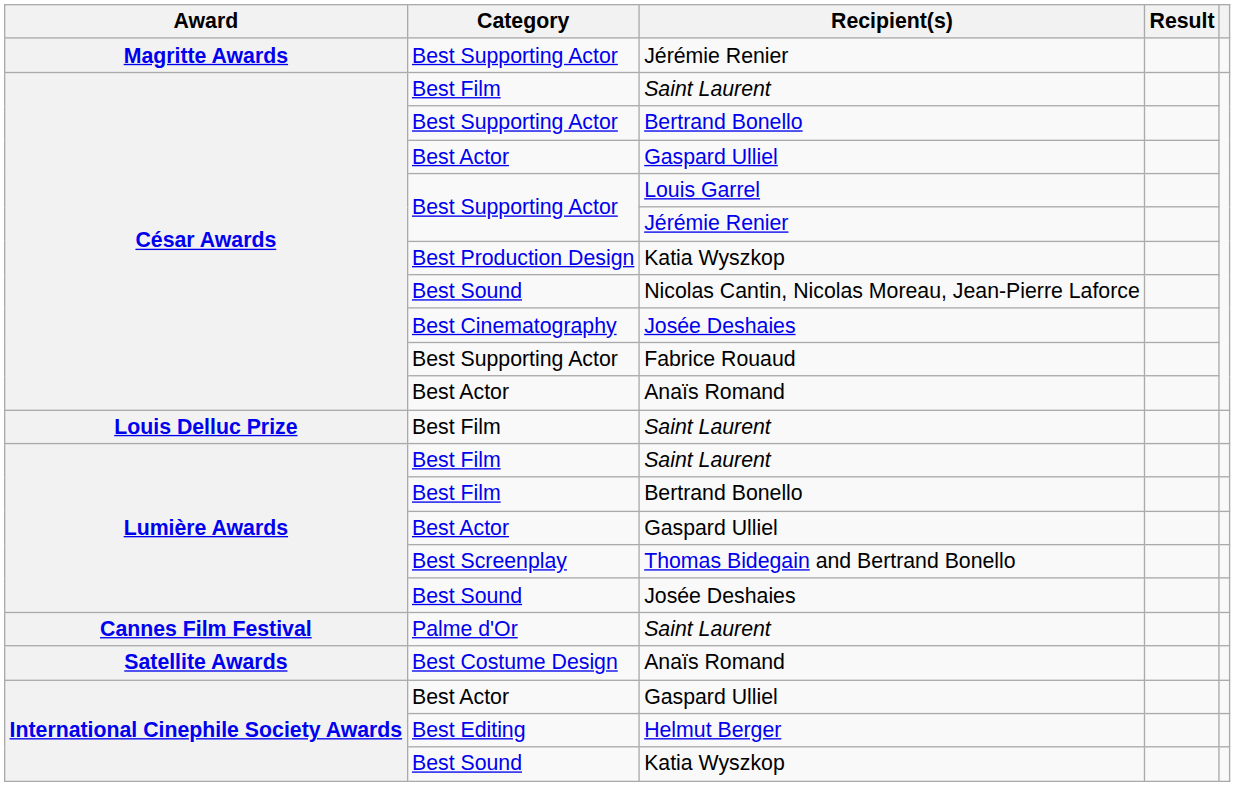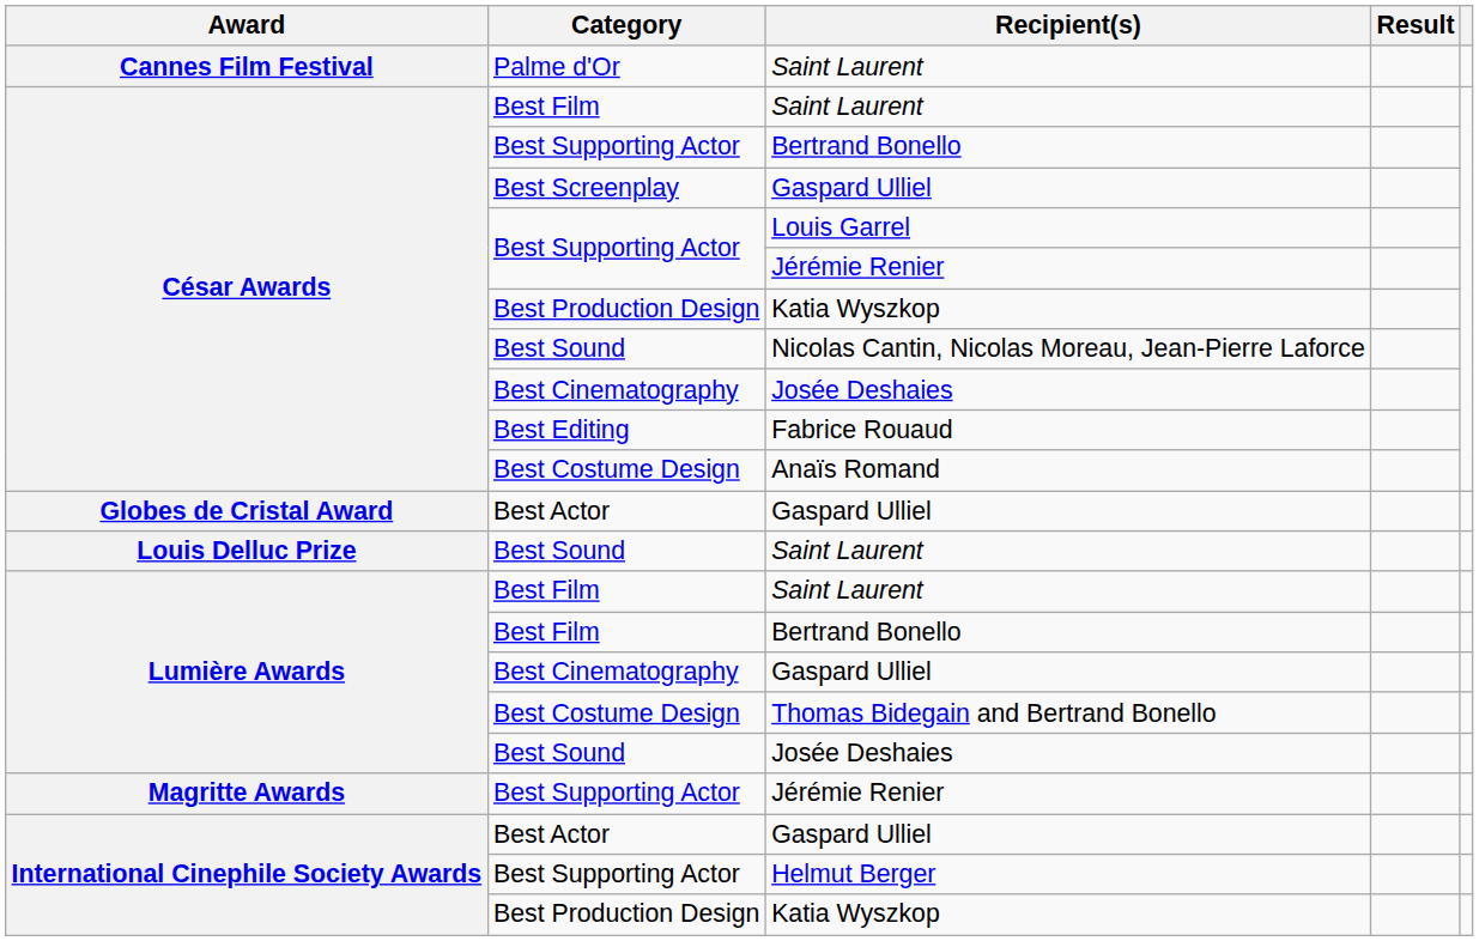rows swapped: Cannes Film Festival / Saint Laurent <-> Magritte Awards / Jérémie Renier
César Awards / Gaspard Ulliel | Category: Best Actor -> Best Screenplay
Fabrice Rouaud | Category: Best Supporting Actor -> Best Editing
César Awards / Anaïs Romand | Category: Best Actor -> Best Costume Design
+ row: Globes de Cristal Award | Best Actor | Gaspard Ulliel
Louis Delluc Prize / Saint Laurent | Category: Best Film -> Best Sound
Lumière Awards / Gaspard Ulliel | Category: Best Actor -> Best Cinematography
Thomas Bidegain and Bertrand Bonello | Category: Best Screenplay -> Best Costume Design
- row: Satellite Awards | Best Costume Design | Anaïs Romand
Helmut Berger | Category: Best Editing -> Best Supporting Actor
International Cinephile Society Awards / Katia Wyszkop | Category: Best Sound -> Best Production Design
